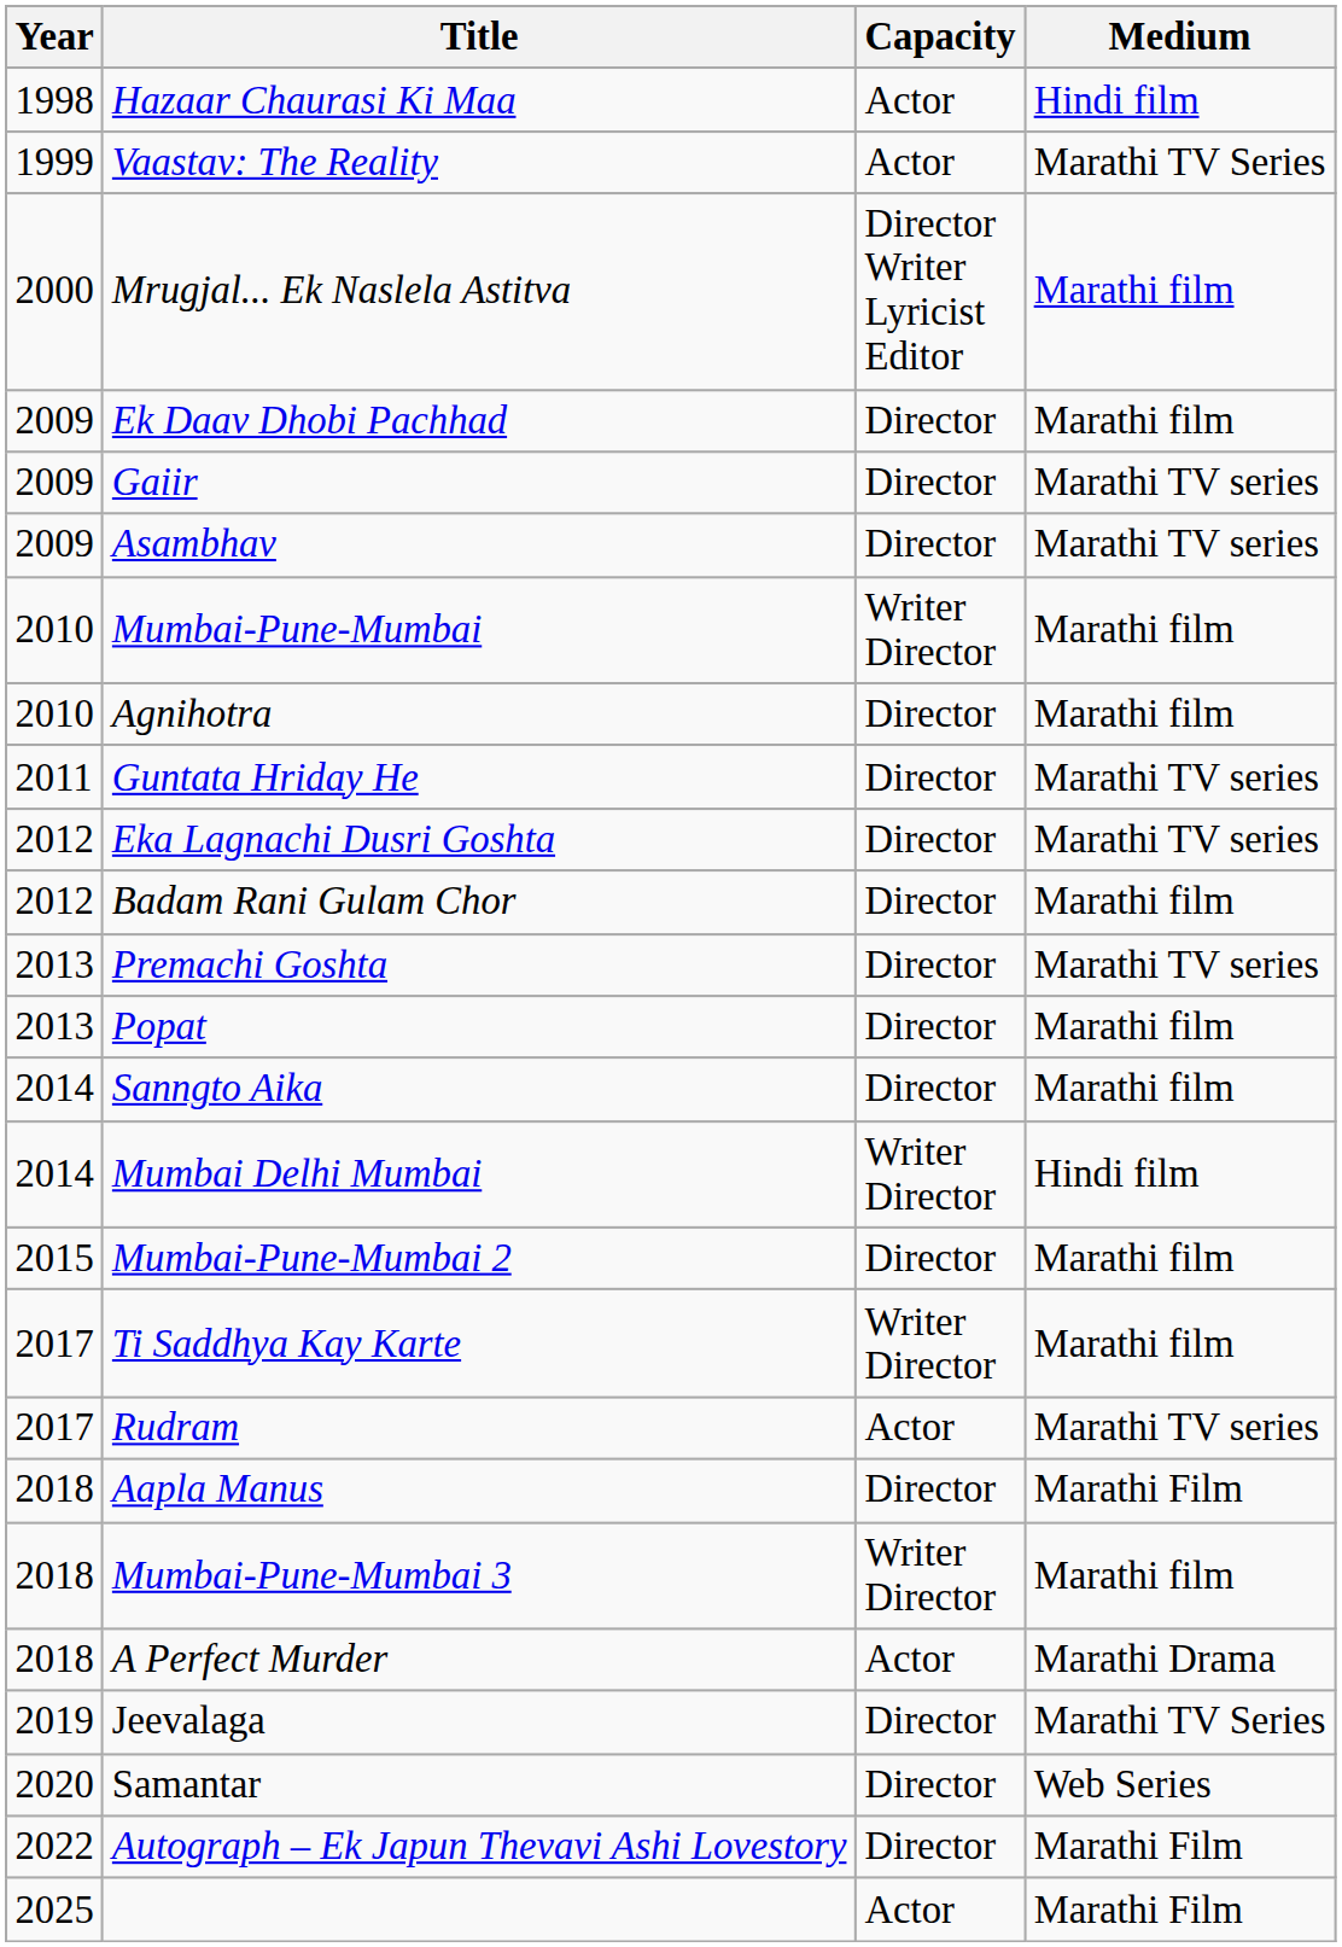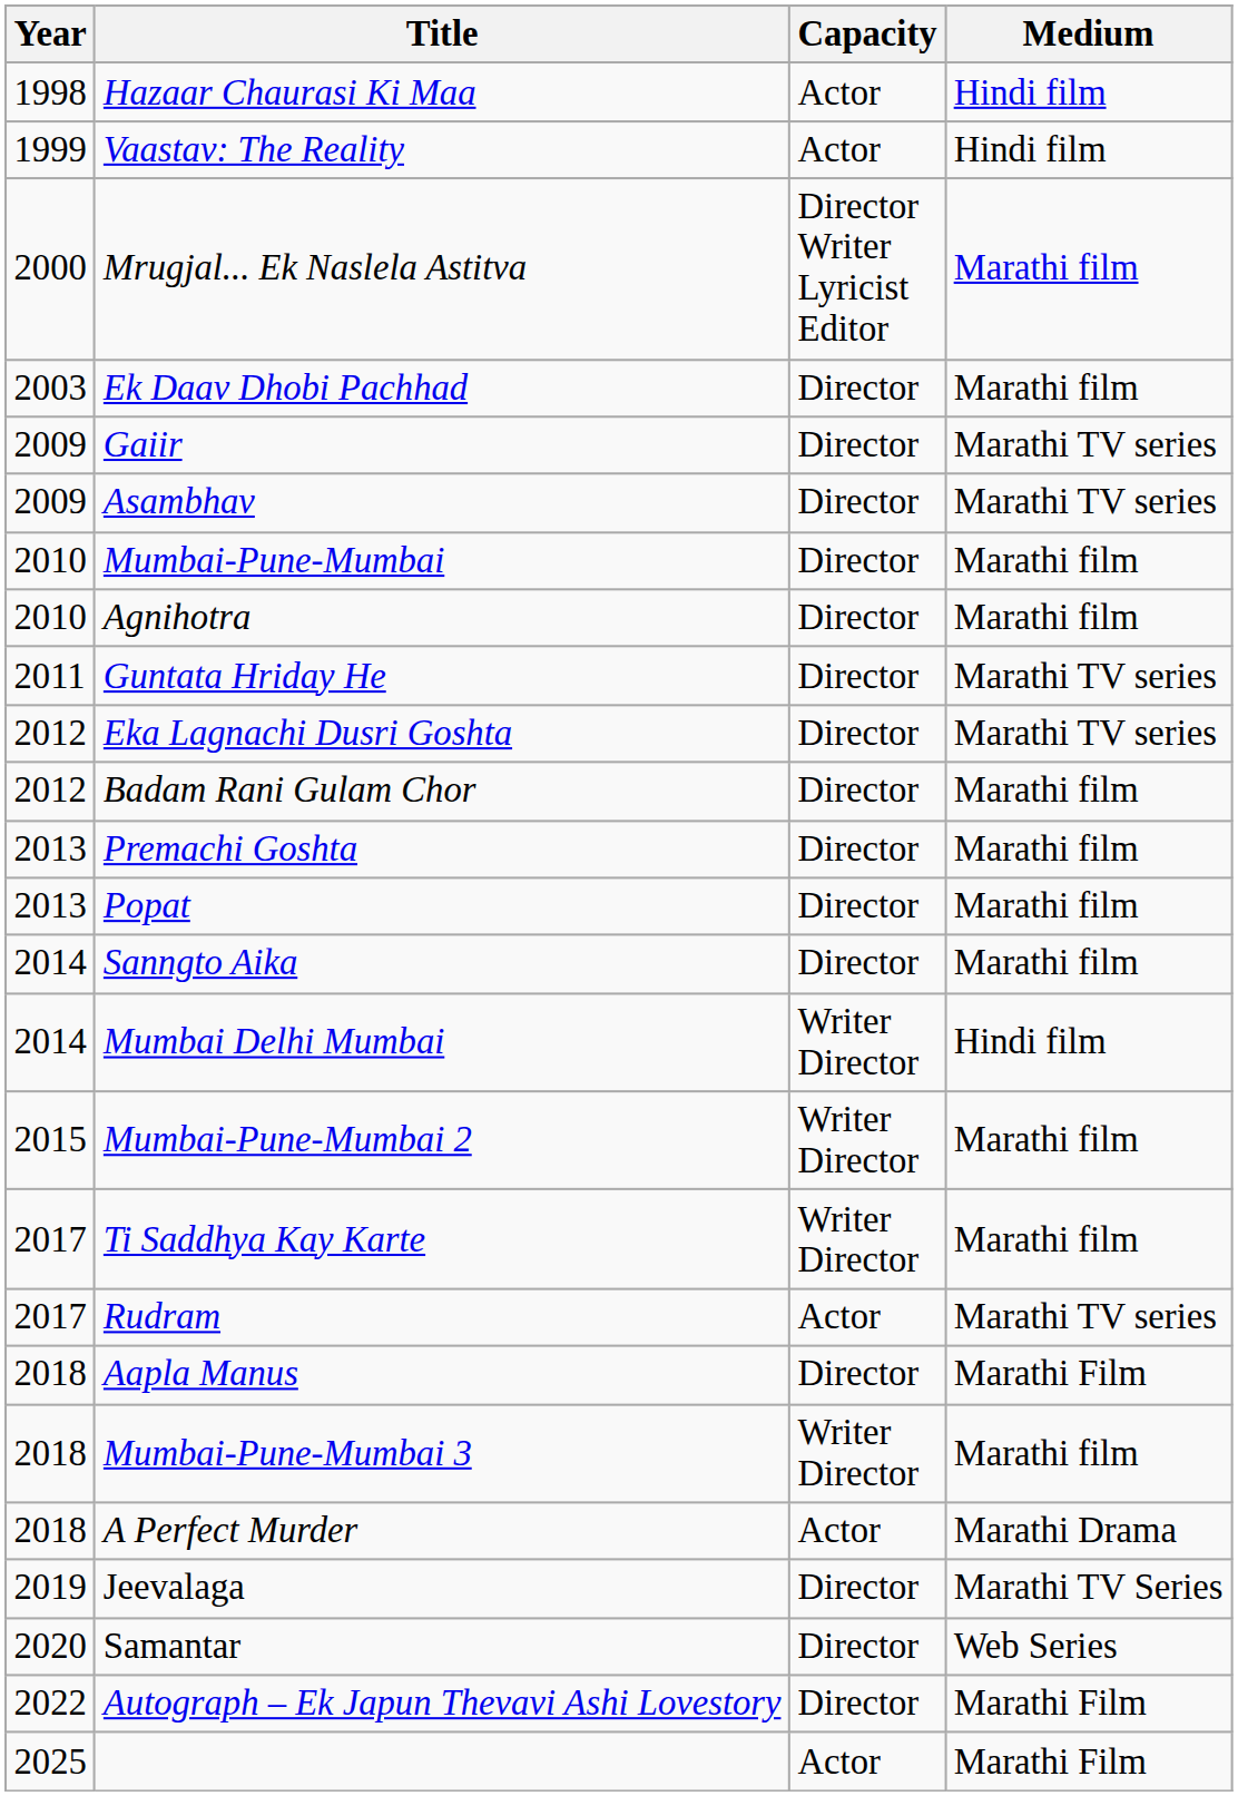Vaastav: The Reality | Medium: Marathi TV Series -> Hindi film
Ek Daav Dhobi Pachhad | Year: 2009 -> 2003
Mumbai-Pune-Mumbai | Capacity: Writer Director -> Director
Premachi Goshta | Medium: Marathi TV series -> Marathi film
Mumbai-Pune-Mumbai 2 | Capacity: Director -> Writer Director
